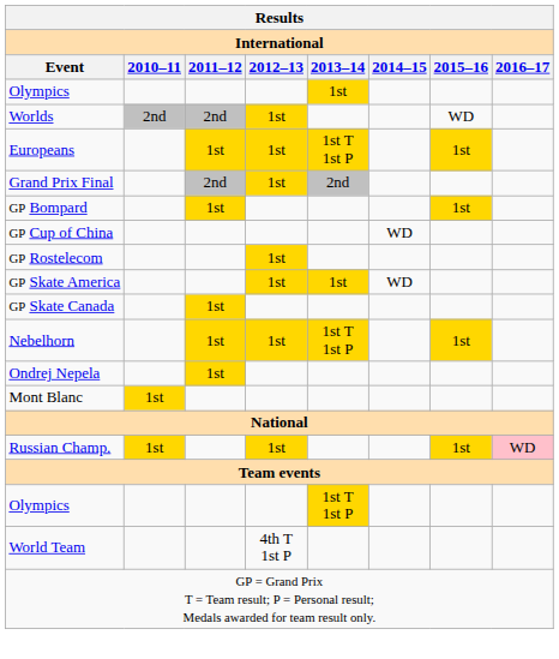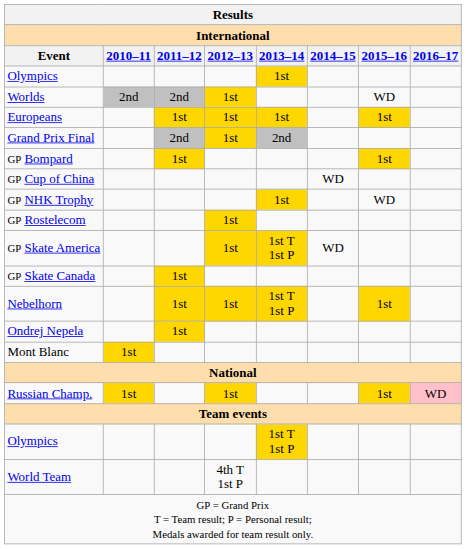Europeans | 2013–14: 1st T 1st P -> 1st
+ row: GP NHK Trophy | 1st | WD
GP Skate America | 2013–14: 1st -> 1st T 1st P
